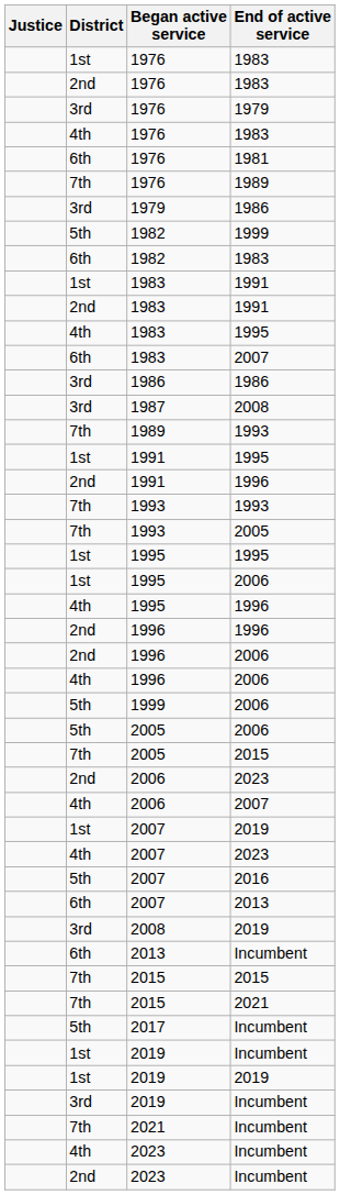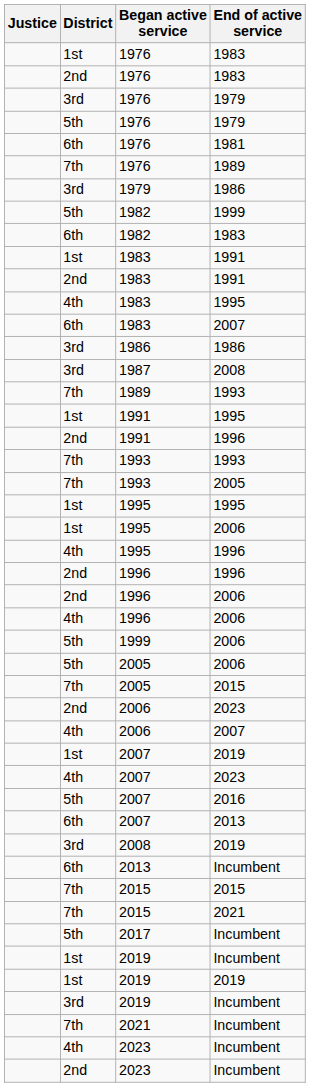- row: 4th | 1976 | 1983
+ row: 5th | 1976 | 1979
